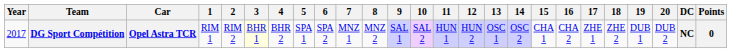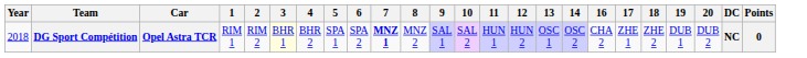- column: 15 | CHA 1
DG Sport Compétition | Year: 2017 -> 2018
DG Sport Compétition | 7: normal -> bold
